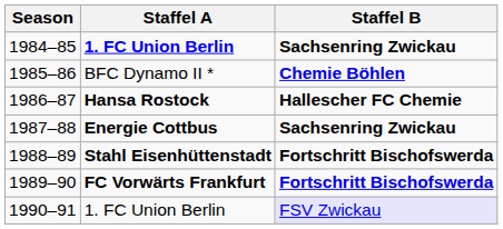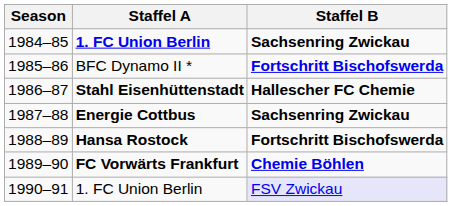1985–86 | Staffel B: Chemie Böhlen -> Fortschritt Bischofswerda
1986–87 | Staffel A: Hansa Rostock -> Stahl Eisenhüttenstadt
1988–89 | Staffel A: Stahl Eisenhüttenstadt -> Hansa Rostock
1989–90 | Staffel B: Fortschritt Bischofswerda -> Chemie Böhlen
